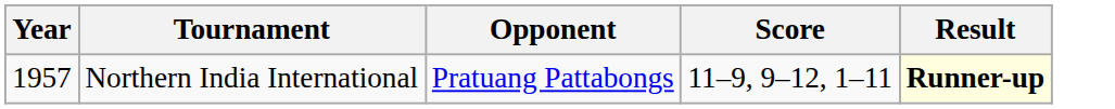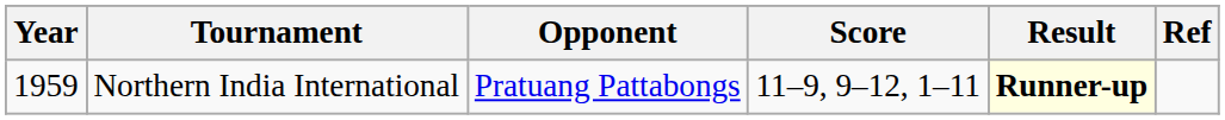+ column: Ref
Northern India International | Year: 1957 -> 1959
